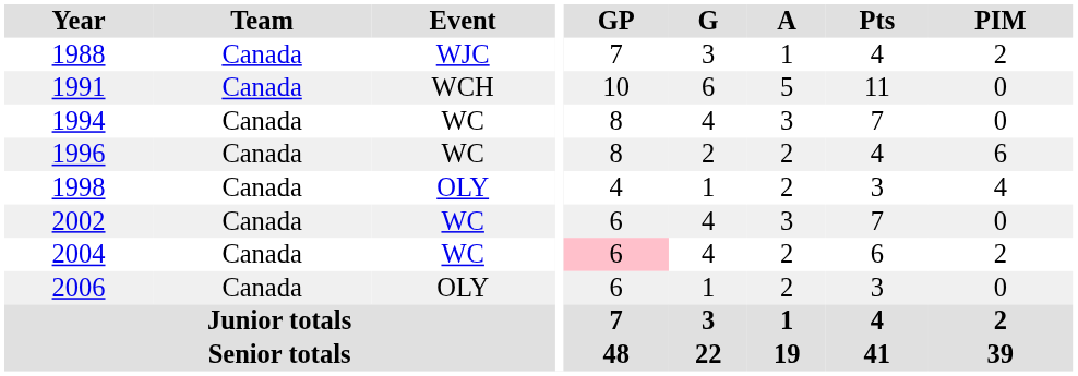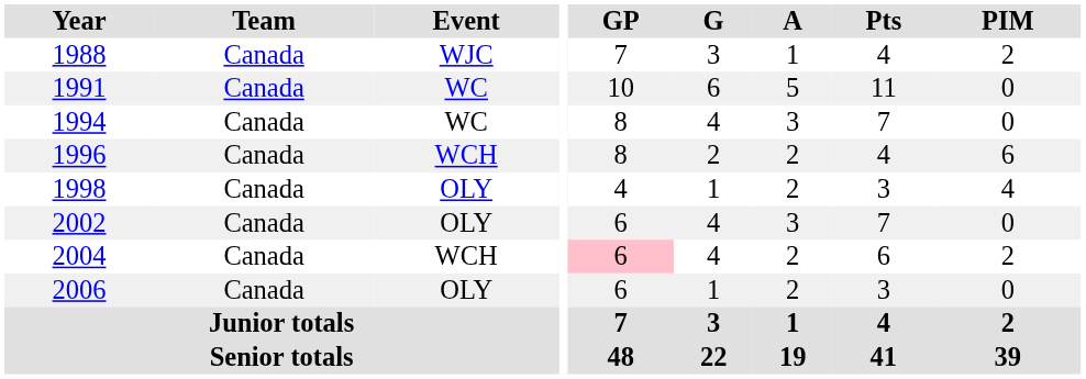1991 | Event: WCH -> WC
1996 | Event: WC -> WCH
2002 | Event: WC -> OLY
2004 | Event: WC -> WCH
